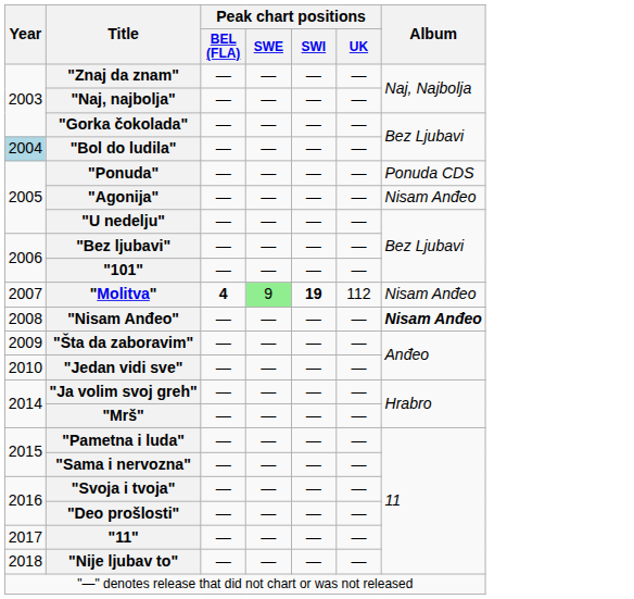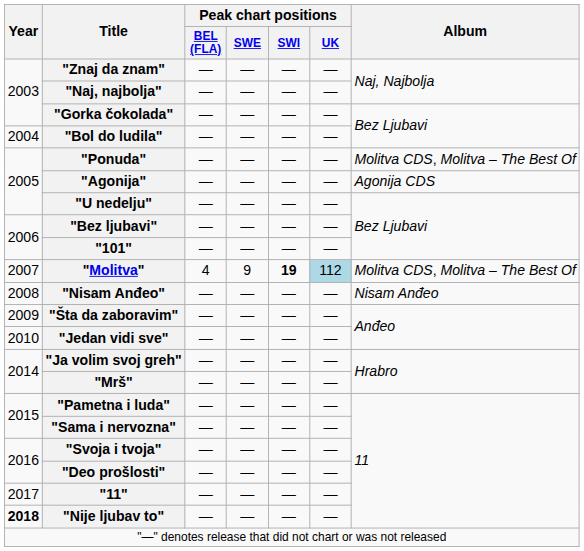"Bol do ludila" | Year: lightblue background -> no background
"Ponuda" | Album: Ponuda CDS -> Molitva CDS, Molitva – The Best Of
"Agonija" | Album: Nisam Anđeo -> Agonija CDS
"Molitva" | Peak chart positions / BEL (FLA): bold -> normal
"Molitva" | Peak chart positions / SWE: lightgreen background -> no background
"Molitva" | Peak chart positions / UK: no background -> lightblue background
"Molitva" | Album: Nisam Anđeo -> Molitva CDS, Molitva – The Best Of
"Nisam Anđeo" | Album: bold -> normal
"Nije ljubav to" | Year: normal -> bold
